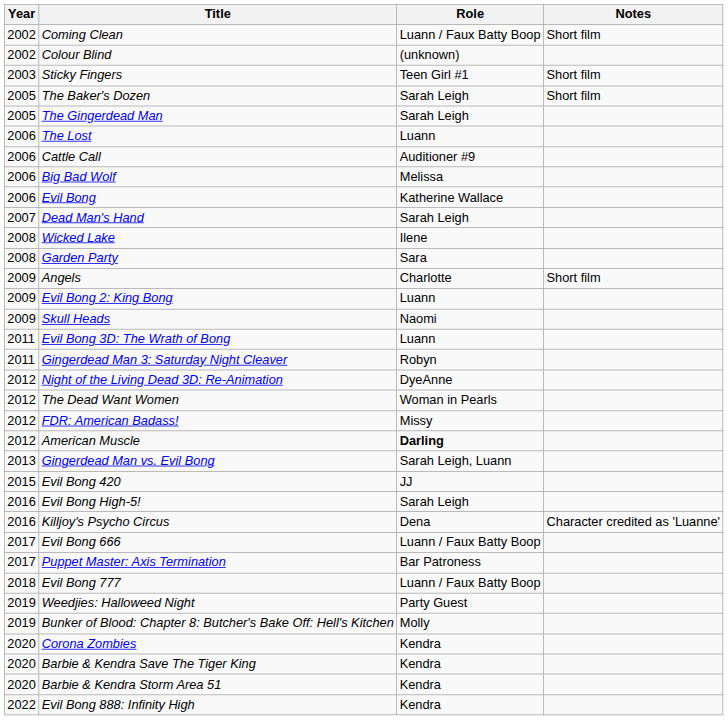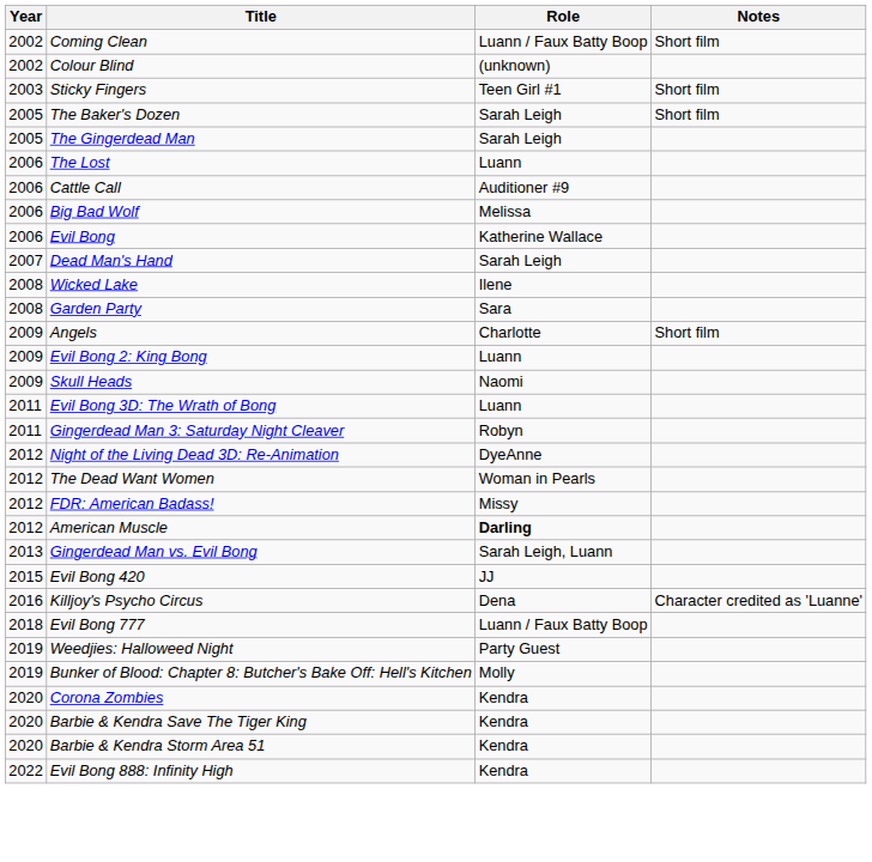- row: 2016 | Evil Bong High-5! | Sarah Leigh
- row: 2017 | Evil Bong 666 | Luann / Faux Batty Boop
- row: 2017 | Puppet Master: Axis Termination | Bar Patroness
